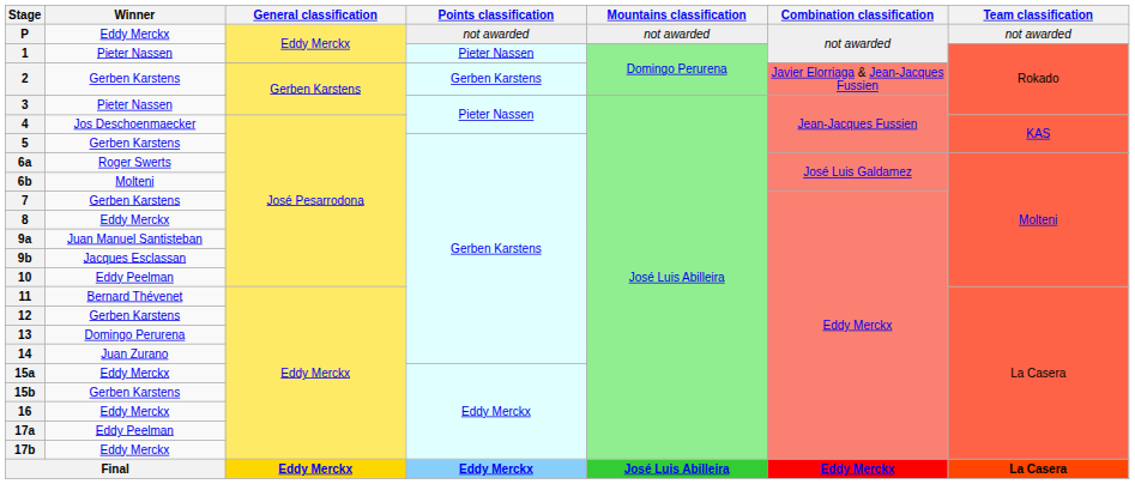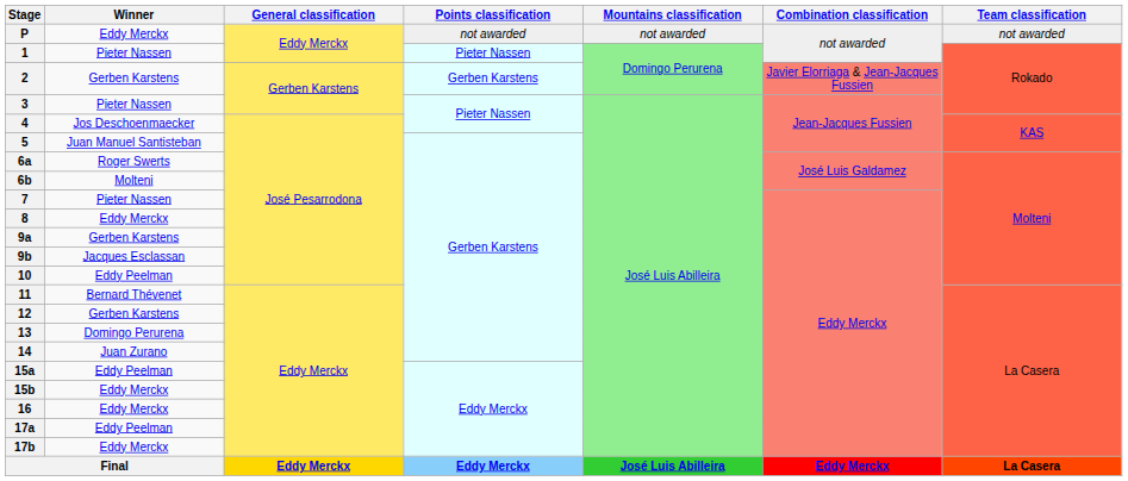5 | Winner: Gerben Karstens -> Juan Manuel Santisteban
7 | Winner: Gerben Karstens -> Pieter Nassen
9a | Winner: Juan Manuel Santisteban -> Gerben Karstens
15a | Winner: Eddy Merckx -> Eddy Peelman
15b | Winner: Gerben Karstens -> Eddy Merckx
